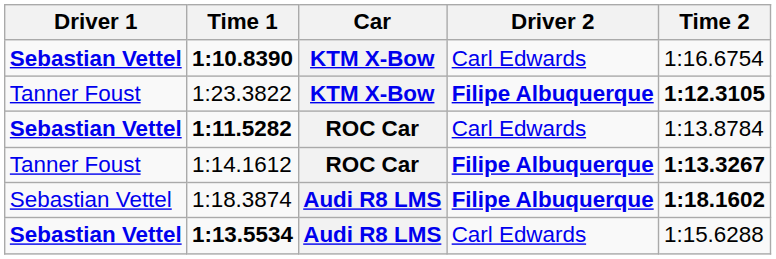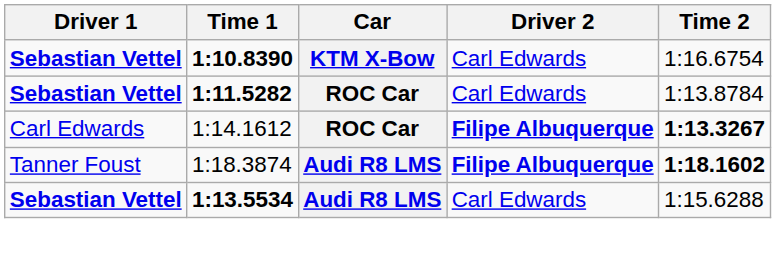- row: Tanner Foust | 1:23.3822 | KTM X-Bow | Filipe Albuquerque | 1:12.3105
1:14.1612 | Driver 1: Tanner Foust -> Carl Edwards
1:18.3874 | Driver 1: Sebastian Vettel -> Tanner Foust
